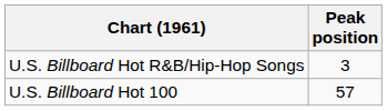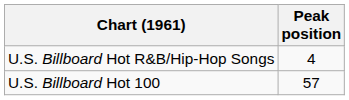U.S. Billboard Hot R&B/Hip-Hop Songs | Peak position: 3 -> 4
